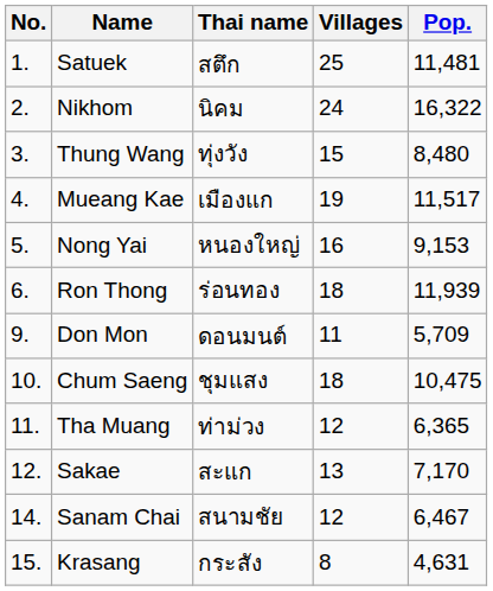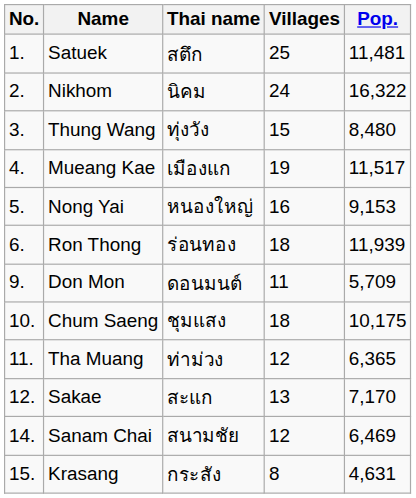Chum Saeng | Pop.: 10,475 -> 10,175
Sanam Chai | Pop.: 6,467 -> 6,469
